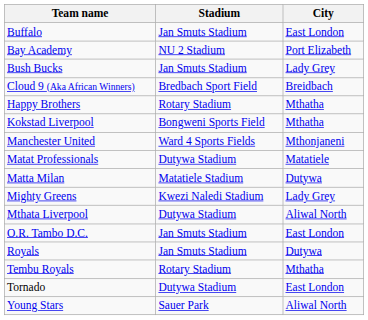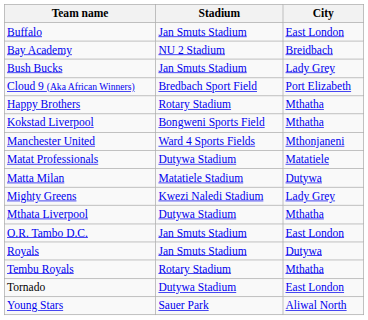Bay Academy | City: Port Elizabeth -> Breidbach
Cloud 9 (Aka African Winners) | City: Breidbach -> Port Elizabeth
Mthata Liverpool | City: Aliwal North -> Mthatha
